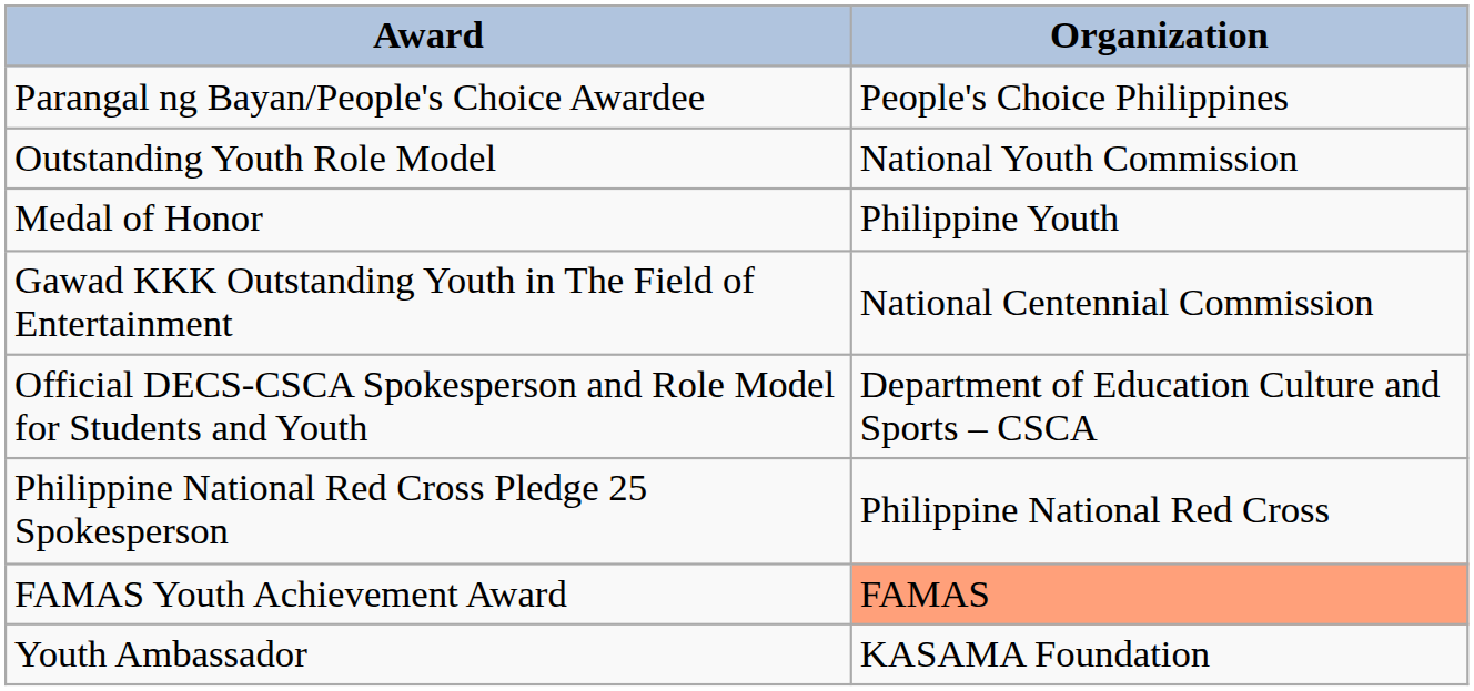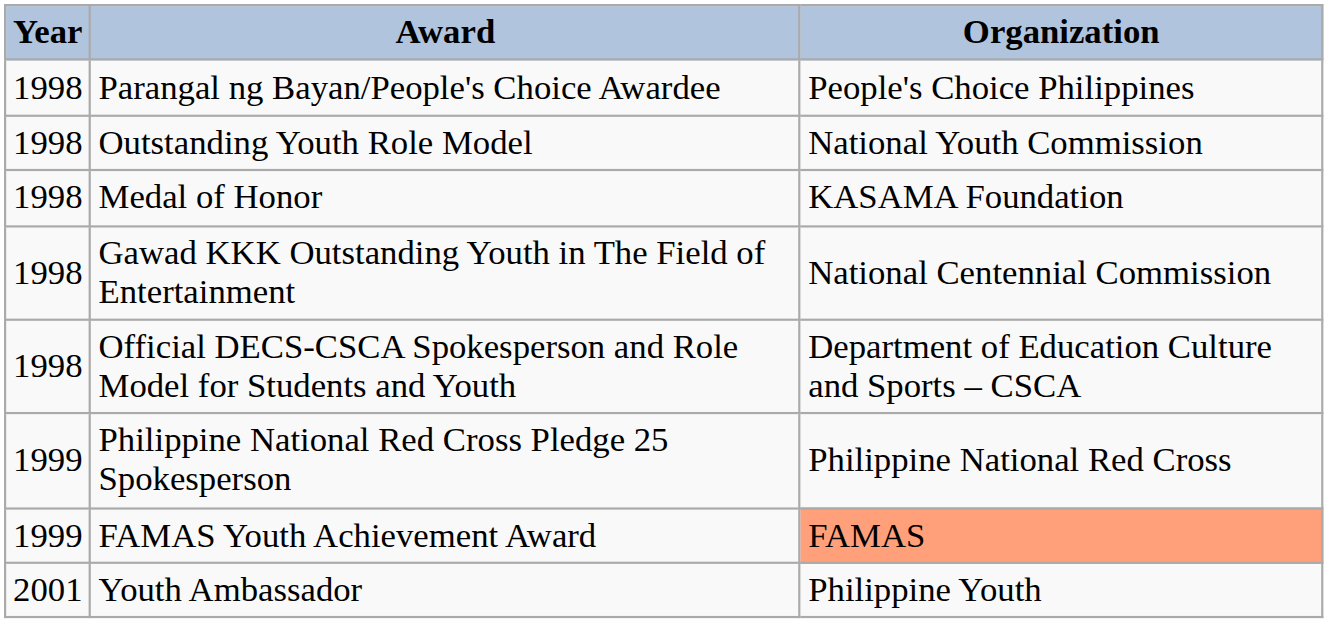+ column: Year | 1998 | 1998 | 1998 | 1998 | 1998 | 1999 | 1999 | 2001
Medal of Honor | Organization: Philippine Youth -> KASAMA Foundation
Youth Ambassador | Organization: KASAMA Foundation -> Philippine Youth
